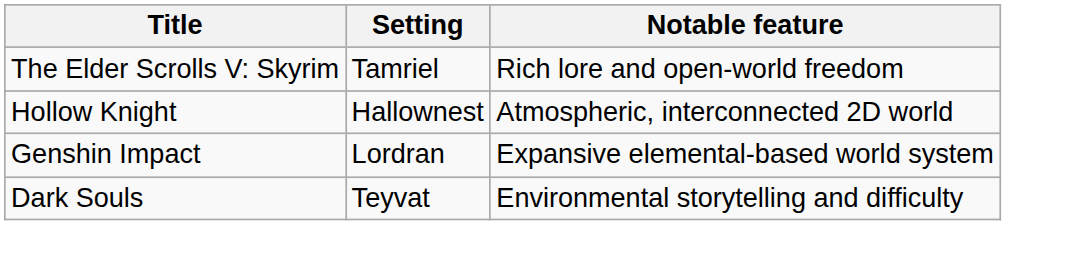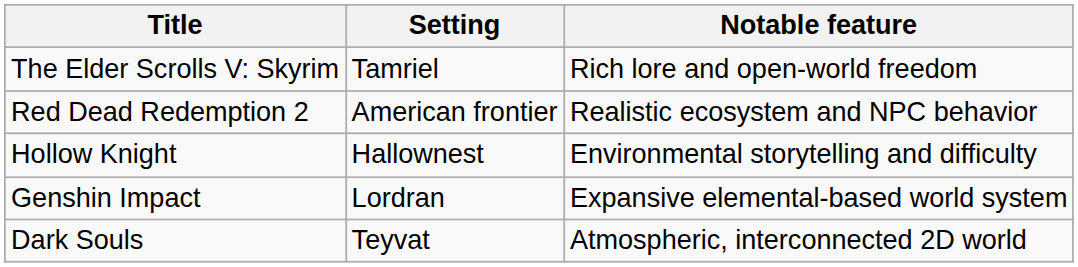+ row: Red Dead Redemption 2 | American frontier | Realistic ecosystem and NPC behavior
Hollow Knight | Notable feature: Atmospheric, interconnected 2D world -> Environmental storytelling and difficulty
Dark Souls | Notable feature: Environmental storytelling and difficulty -> Atmospheric, interconnected 2D world
